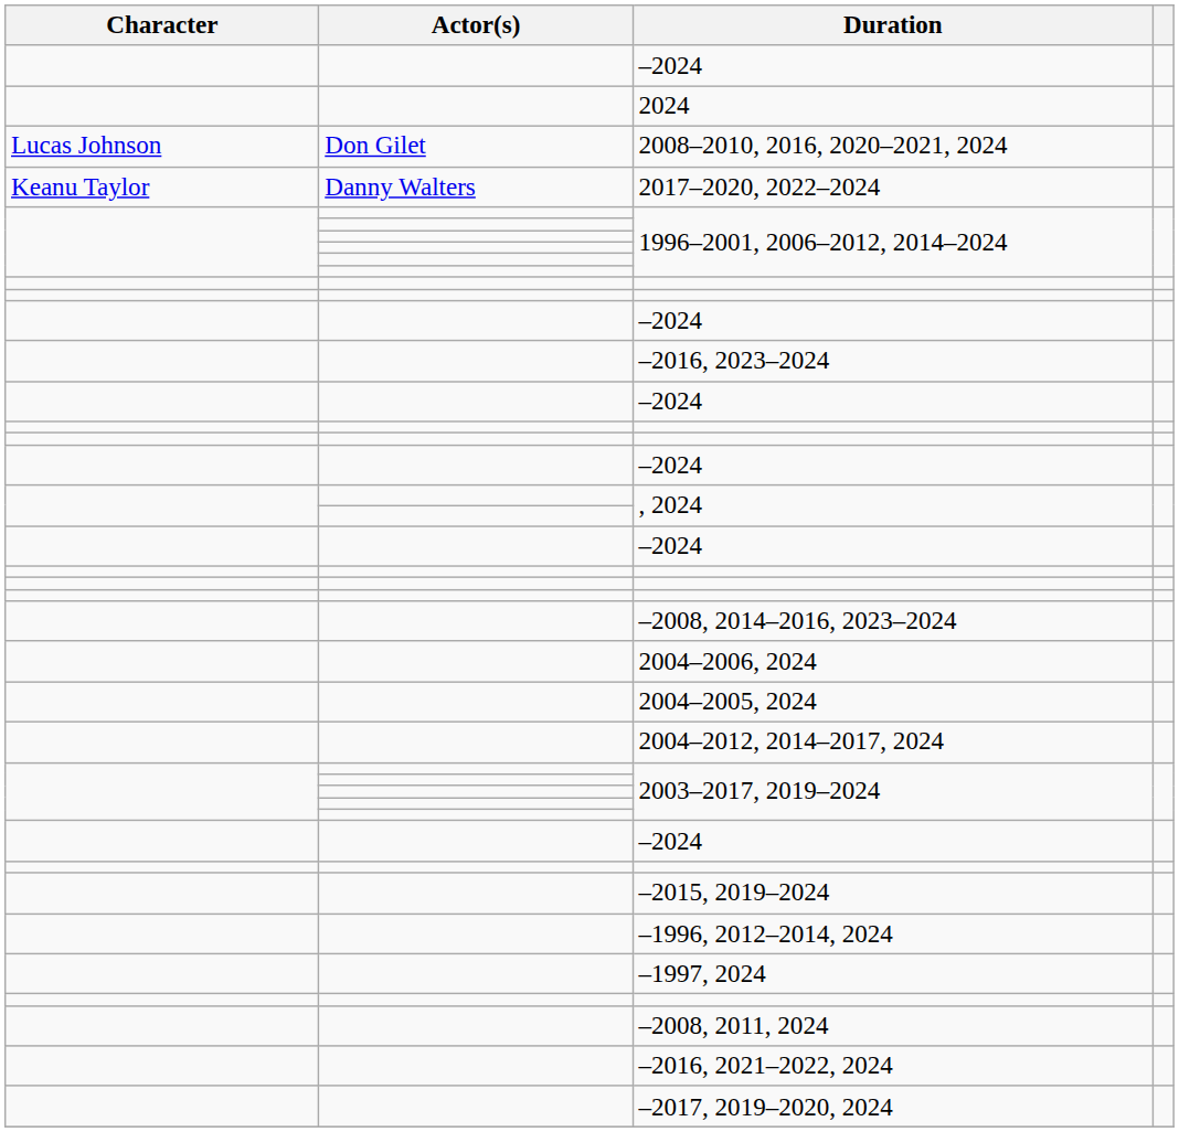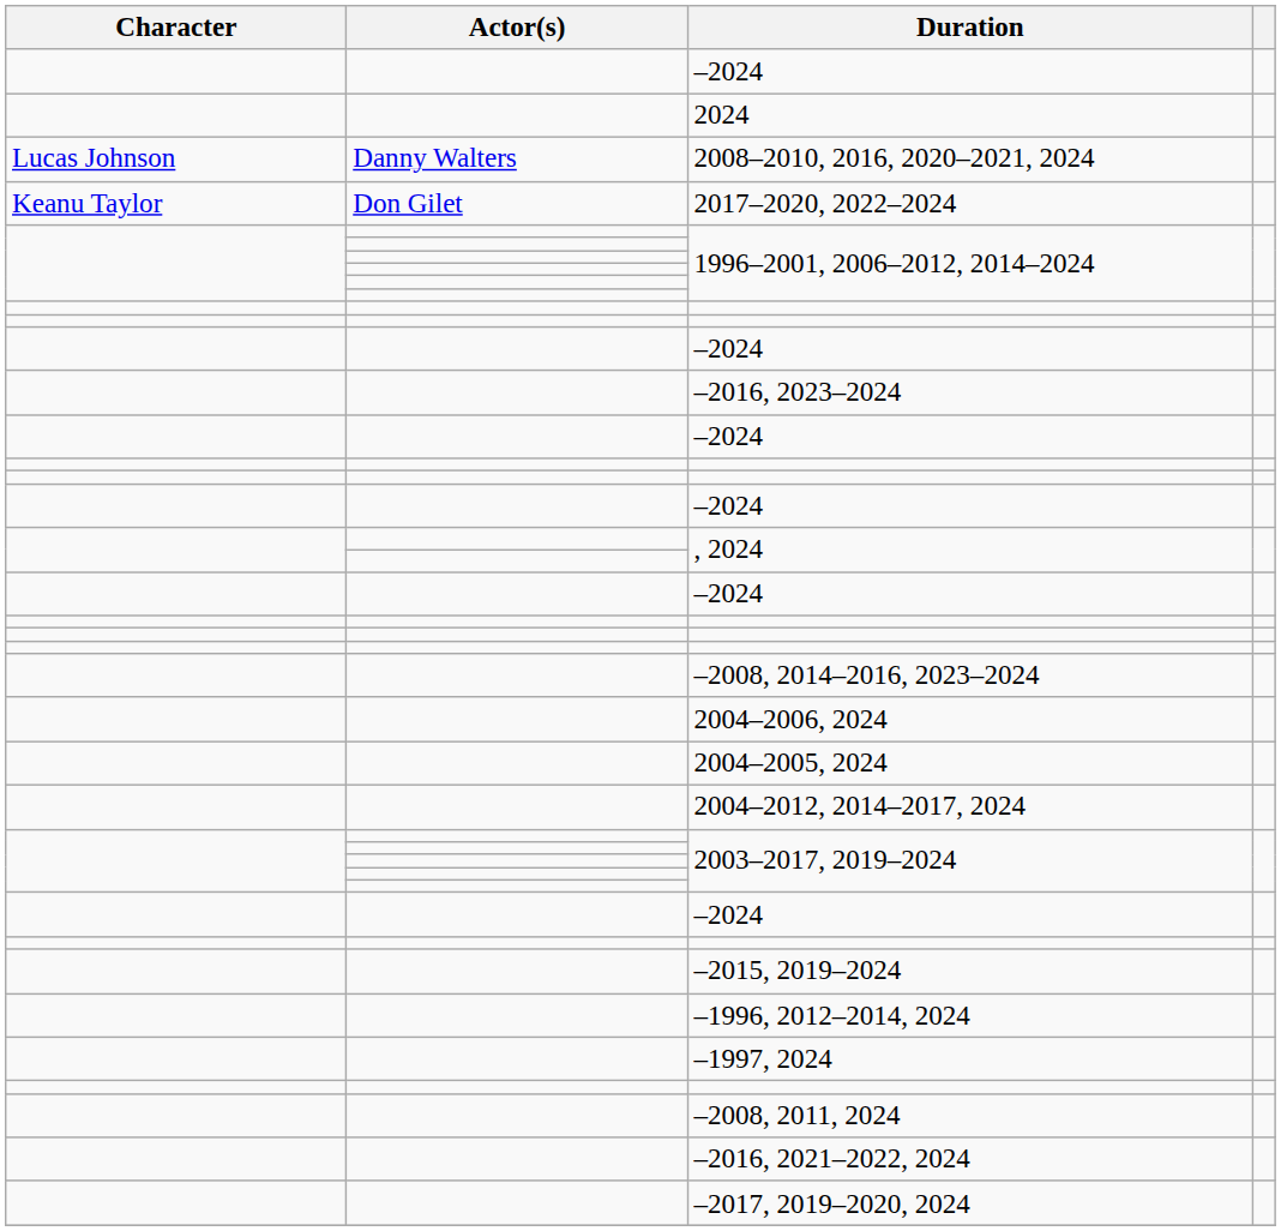2008–2010, 2016, 2020–2021, 2024 | Actor(s): Don Gilet -> Danny Walters
2017–2020, 2022–2024 | Actor(s): Danny Walters -> Don Gilet
